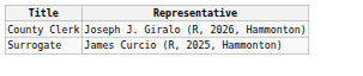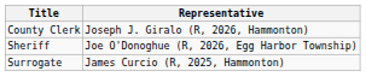+ row: Sheriff | Joe O'Donoghue (R, 2026, Egg Harbor Township)
